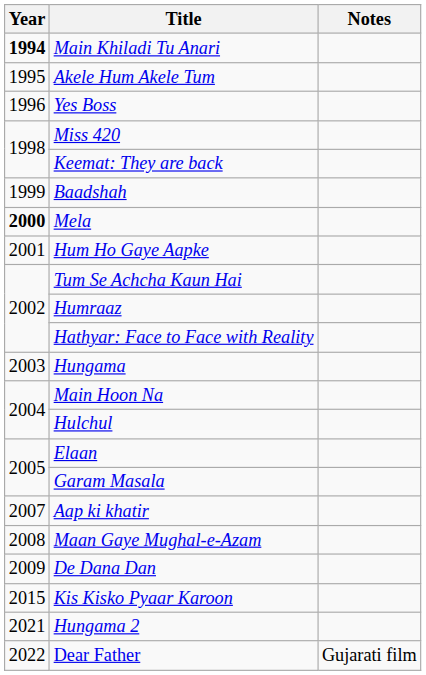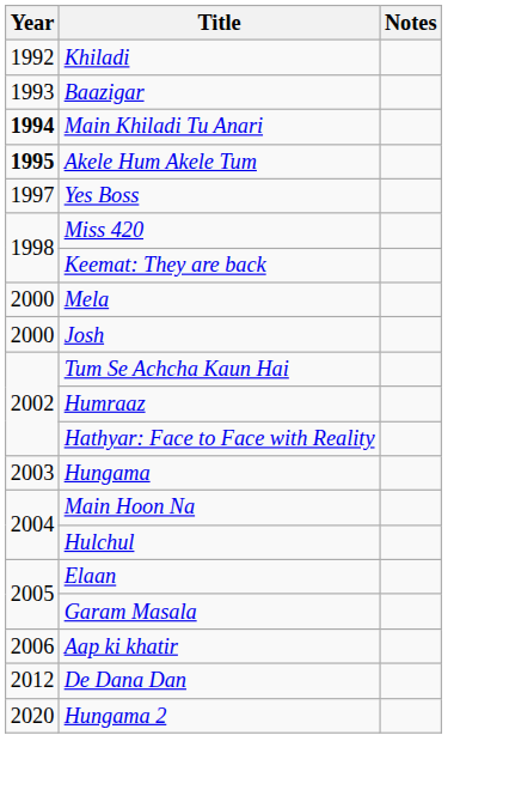+ row: 1992 | Khiladi
+ row: 1993 | Baazigar
Akele Hum Akele Tum | Year: normal -> bold
Yes Boss | Year: 1996 -> 1997
- row: 1999 | Baadshah
Mela | Year: bold -> normal
+ row: 2000 | Josh
- row: 2001 | Hum Ho Gaye Aapke
Aap ki khatir | Year: 2007 -> 2006
- row: 2008 | Maan Gaye Mughal-e-Azam
De Dana Dan | Year: 2009 -> 2012
- row: 2015 | Kis Kisko Pyaar Karoon
Hungama 2 | Year: 2021 -> 2020
- row: 2022 | Dear Father | Gujarati film
